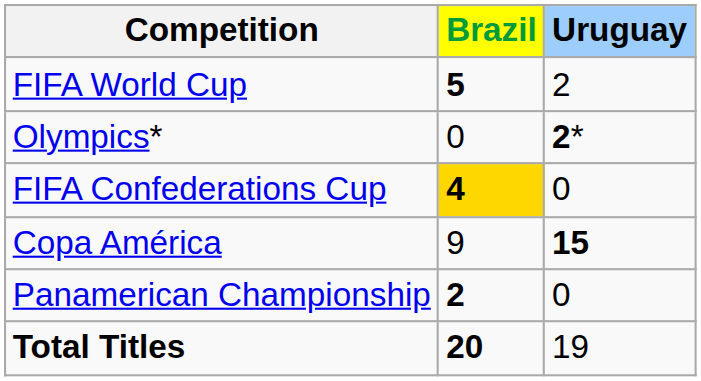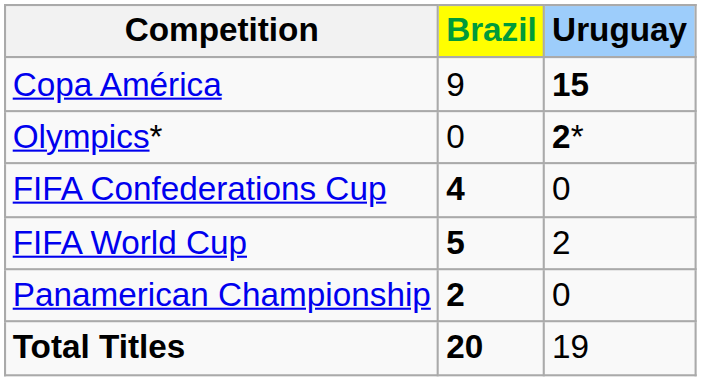rows swapped: FIFA World Cup <-> Copa América
FIFA Confederations Cup | Brazil: gold background -> no background
